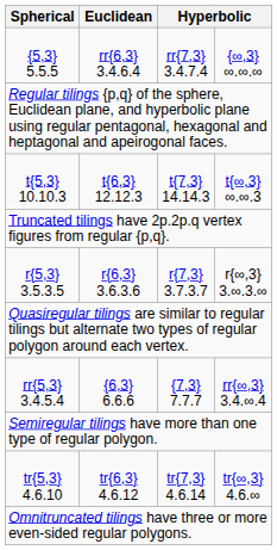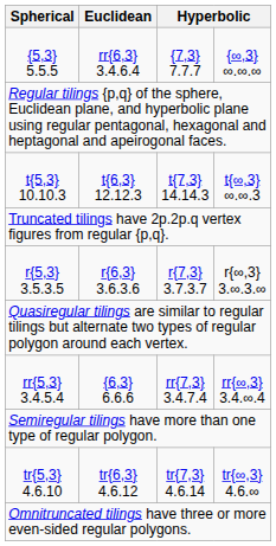{5,3} 5.5.5 | column 3: rr{7,3} 3.4.7.4 -> {7,3} 7.7.7
rr{5,3} 3.4.5.4 | column 3: {7,3} 7.7.7 -> rr{7,3} 3.4.7.4
